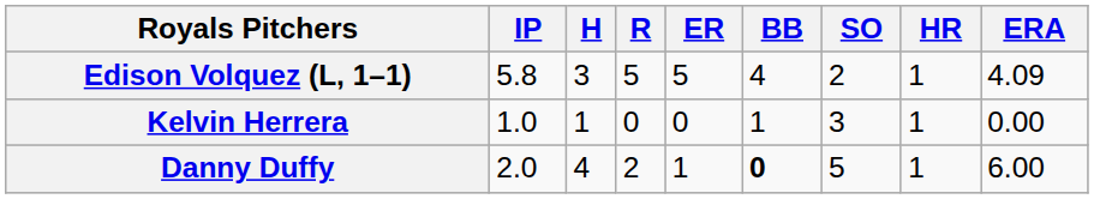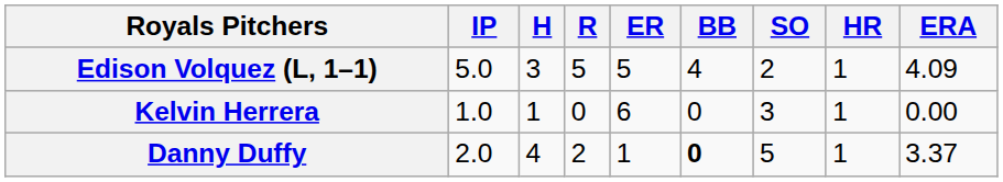Edison Volquez (L, 1–1) | IP: 5.8 -> 5.0
Kelvin Herrera | ER: 0 -> 6
Kelvin Herrera | BB: 1 -> 0
Danny Duffy | ERA: 6.00 -> 3.37
